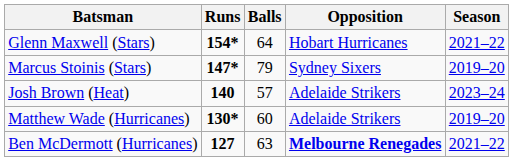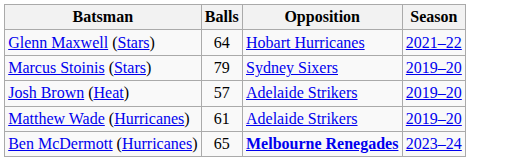- column: Runs | 154* | 147* | 140 | 130* | 127
Josh Brown (Heat) | Season: 2023–24 -> 2019–20
Matthew Wade (Hurricanes) | Balls: 60 -> 61
Ben McDermott (Hurricanes) | Balls: 63 -> 65
Ben McDermott (Hurricanes) | Season: 2021–22 -> 2023–24
